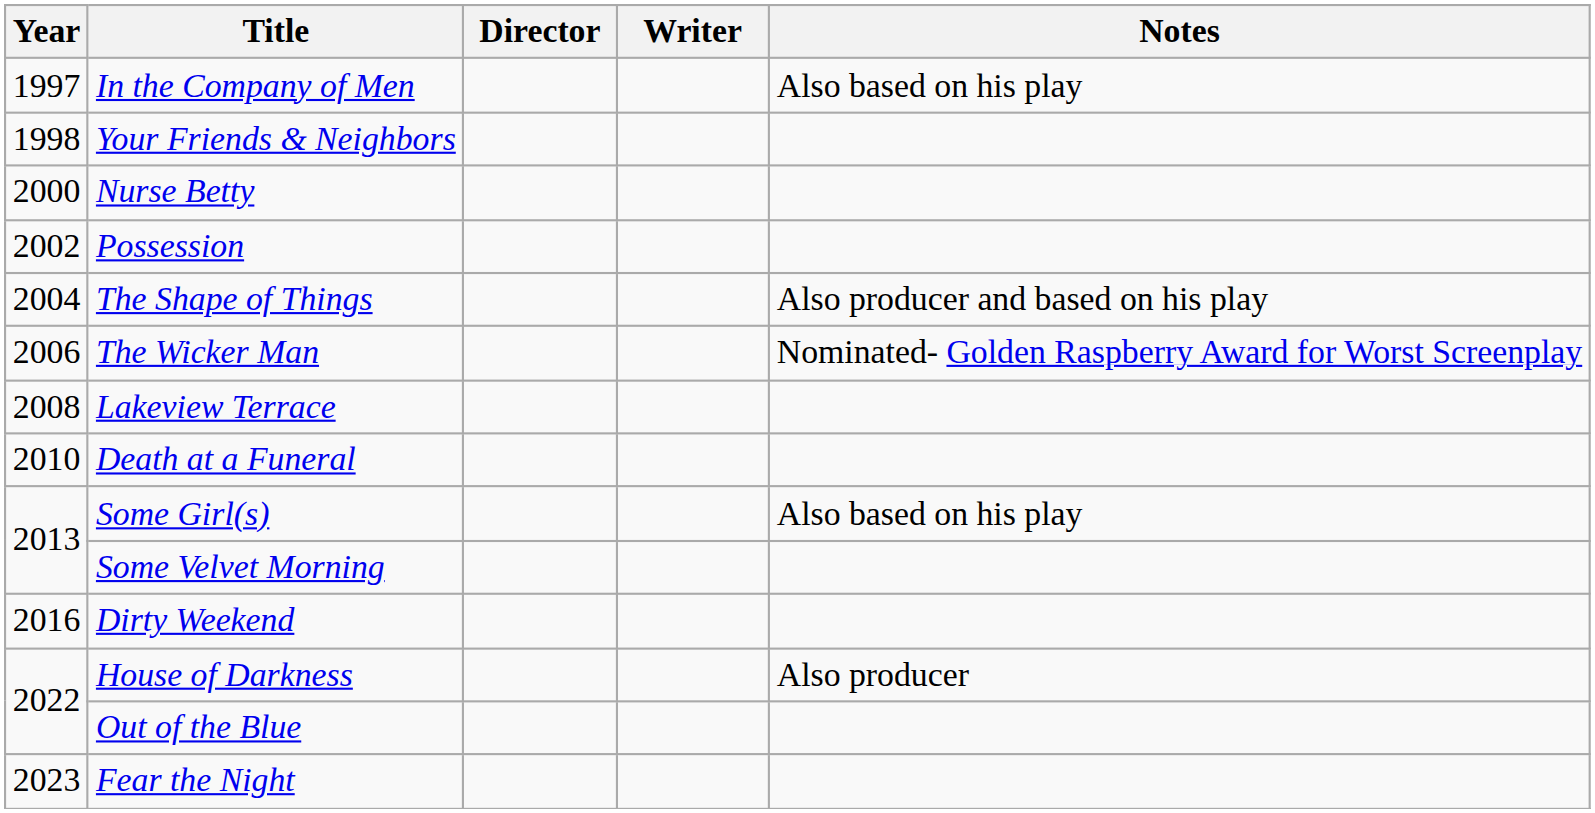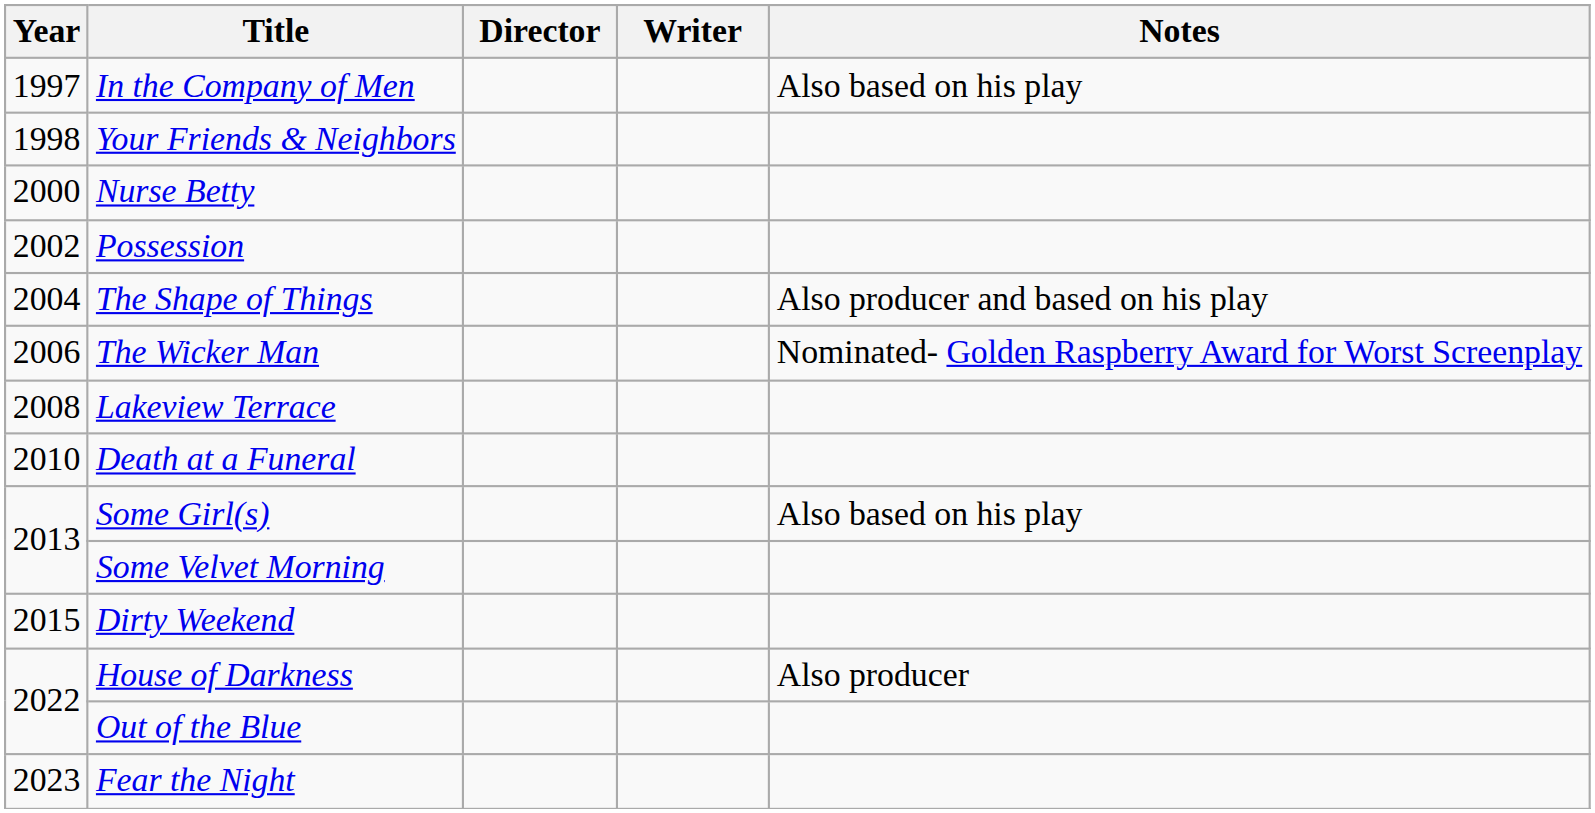Dirty Weekend | Year: 2016 -> 2015
